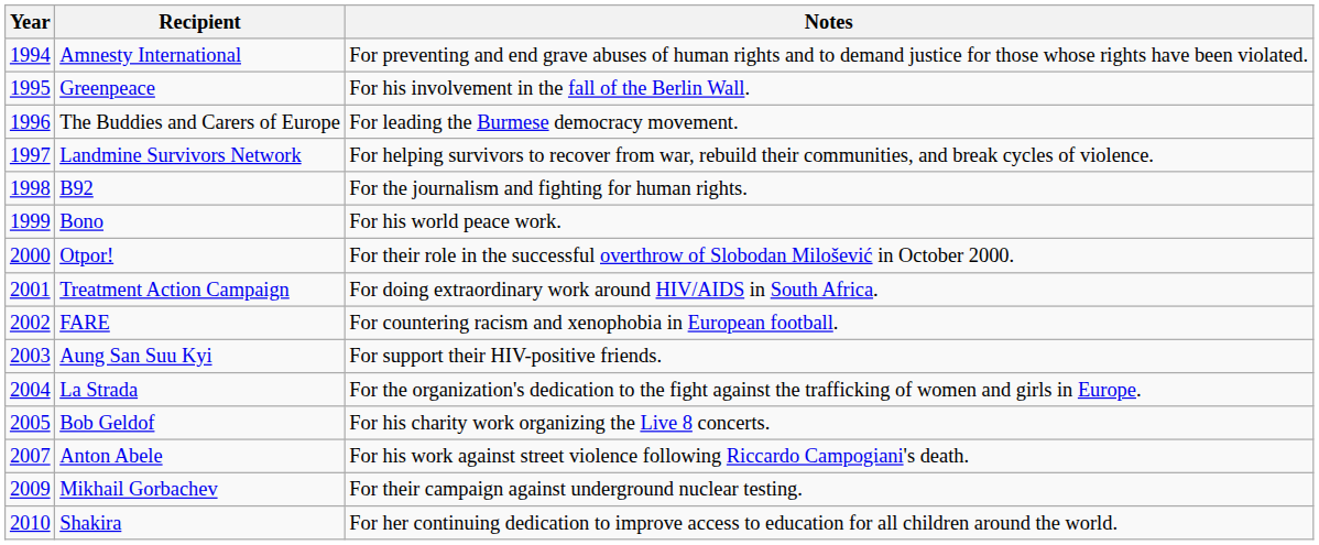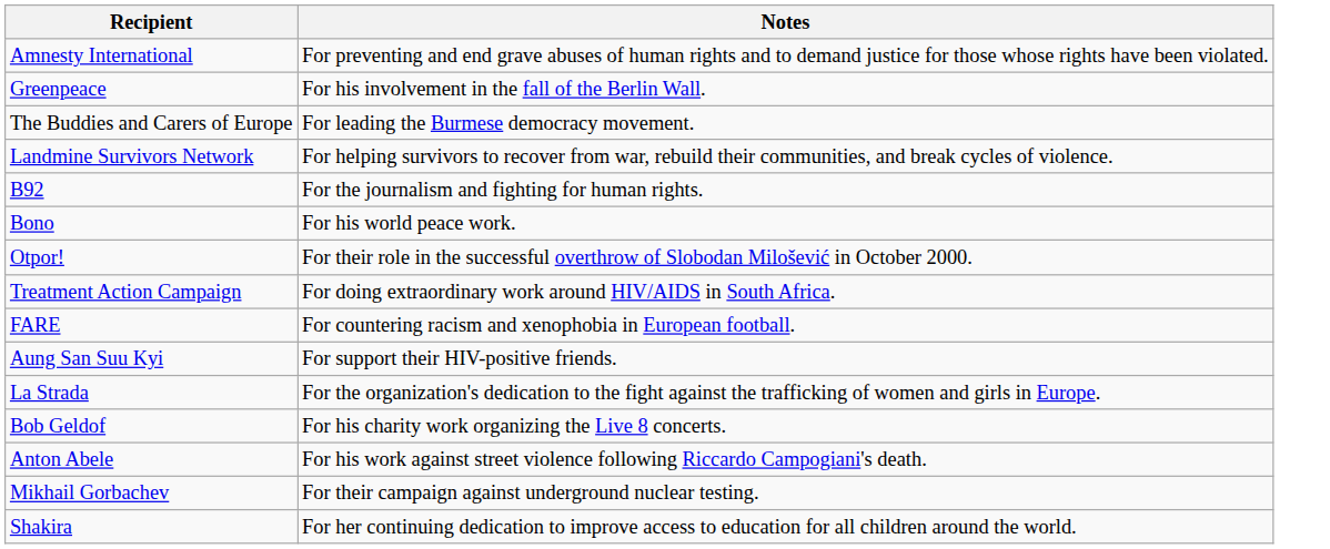- column: Year | 1994 | 1995 | 1996 | 1997 | 1998 | 1999 | 2000 | 2001 | 2002 | 2003 | 2004 | 2005 | 2007 | 2009 | 2010
